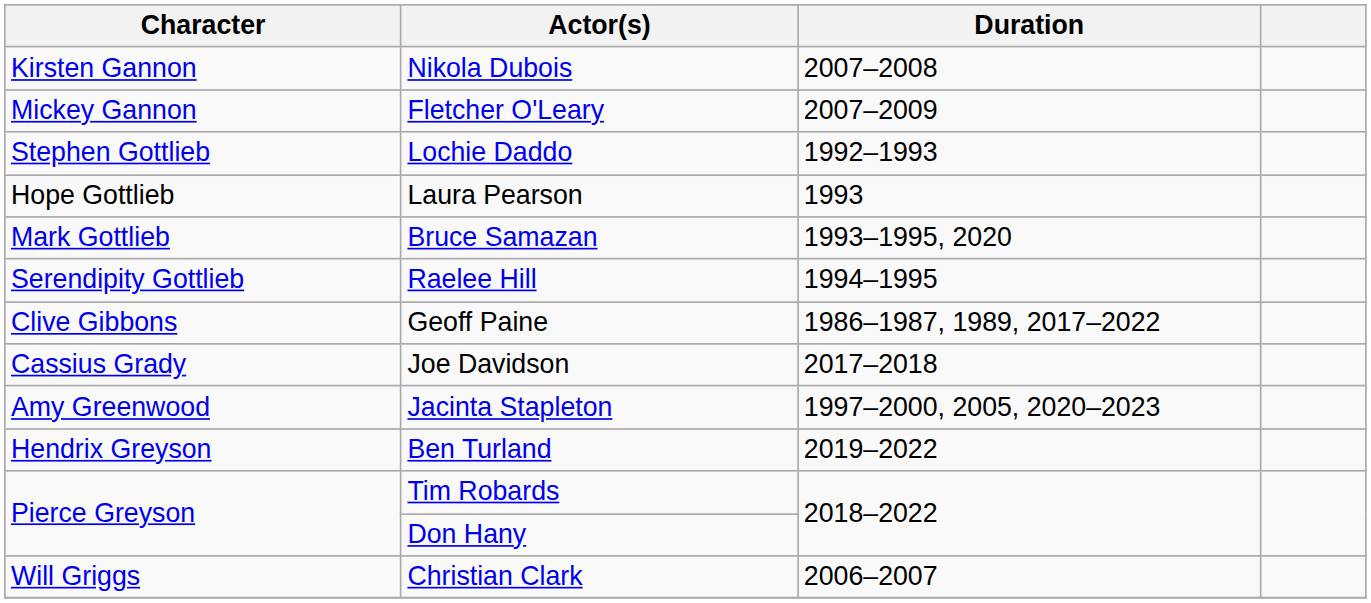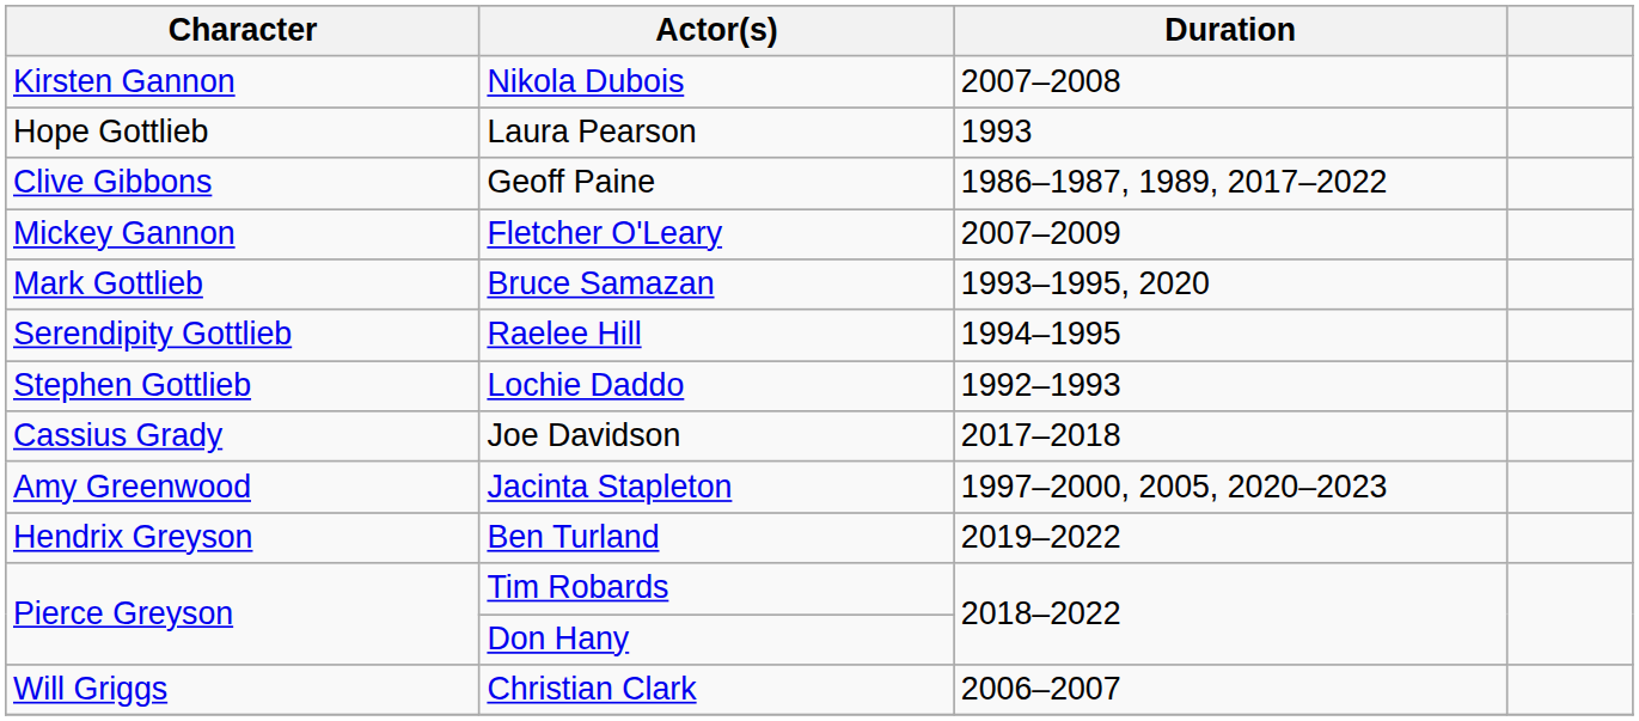rows swapped: Fletcher O'Leary <-> Laura Pearson
rows swapped: Geoff Paine <-> Lochie Daddo
